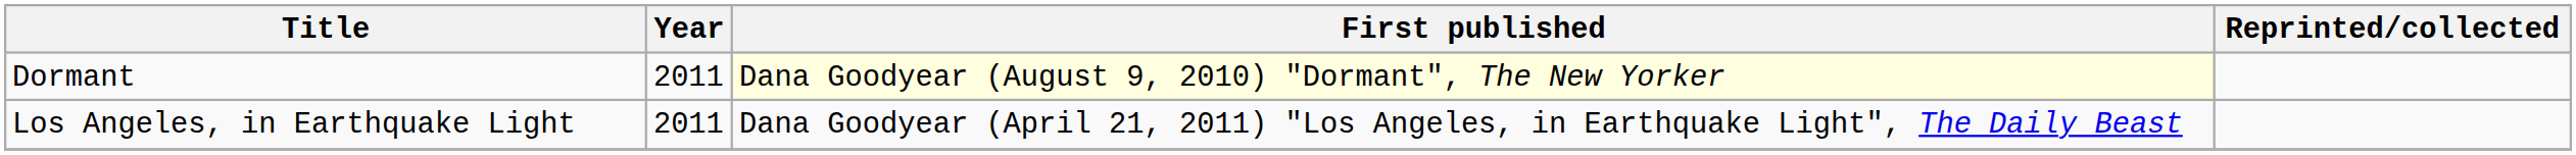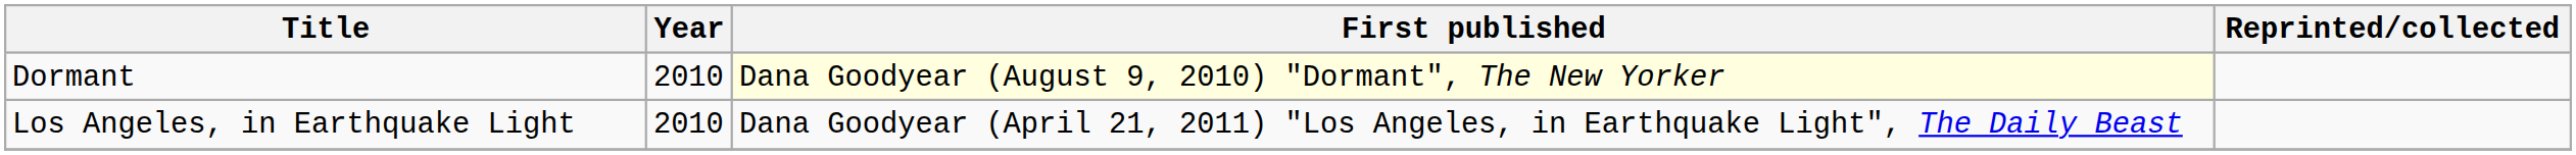Dormant | Year: 2011 -> 2010
Los Angeles, in Earthquake Light | Year: 2011 -> 2010
